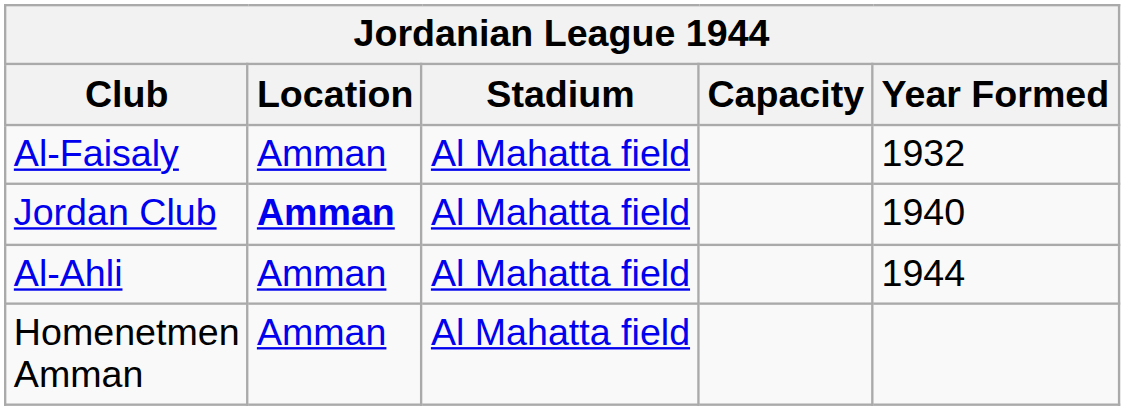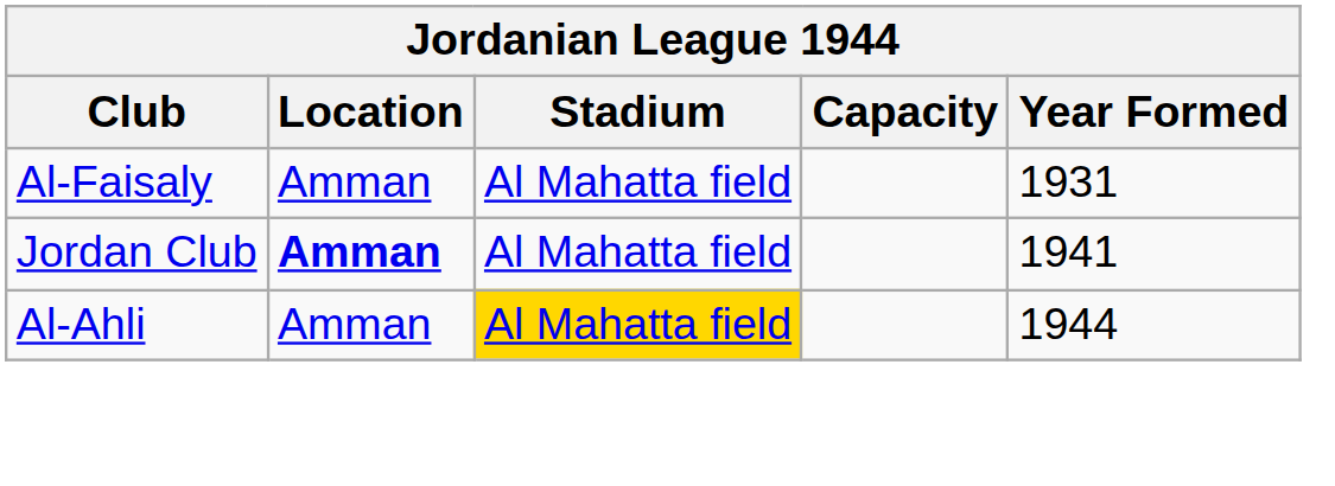Al-Faisaly | Year Formed: 1932 -> 1931
Jordan Club | Year Formed: 1940 -> 1941
Al-Ahli | Stadium: no background -> gold background
- row: Homenetmen Amman | Amman | Al Mahatta field
